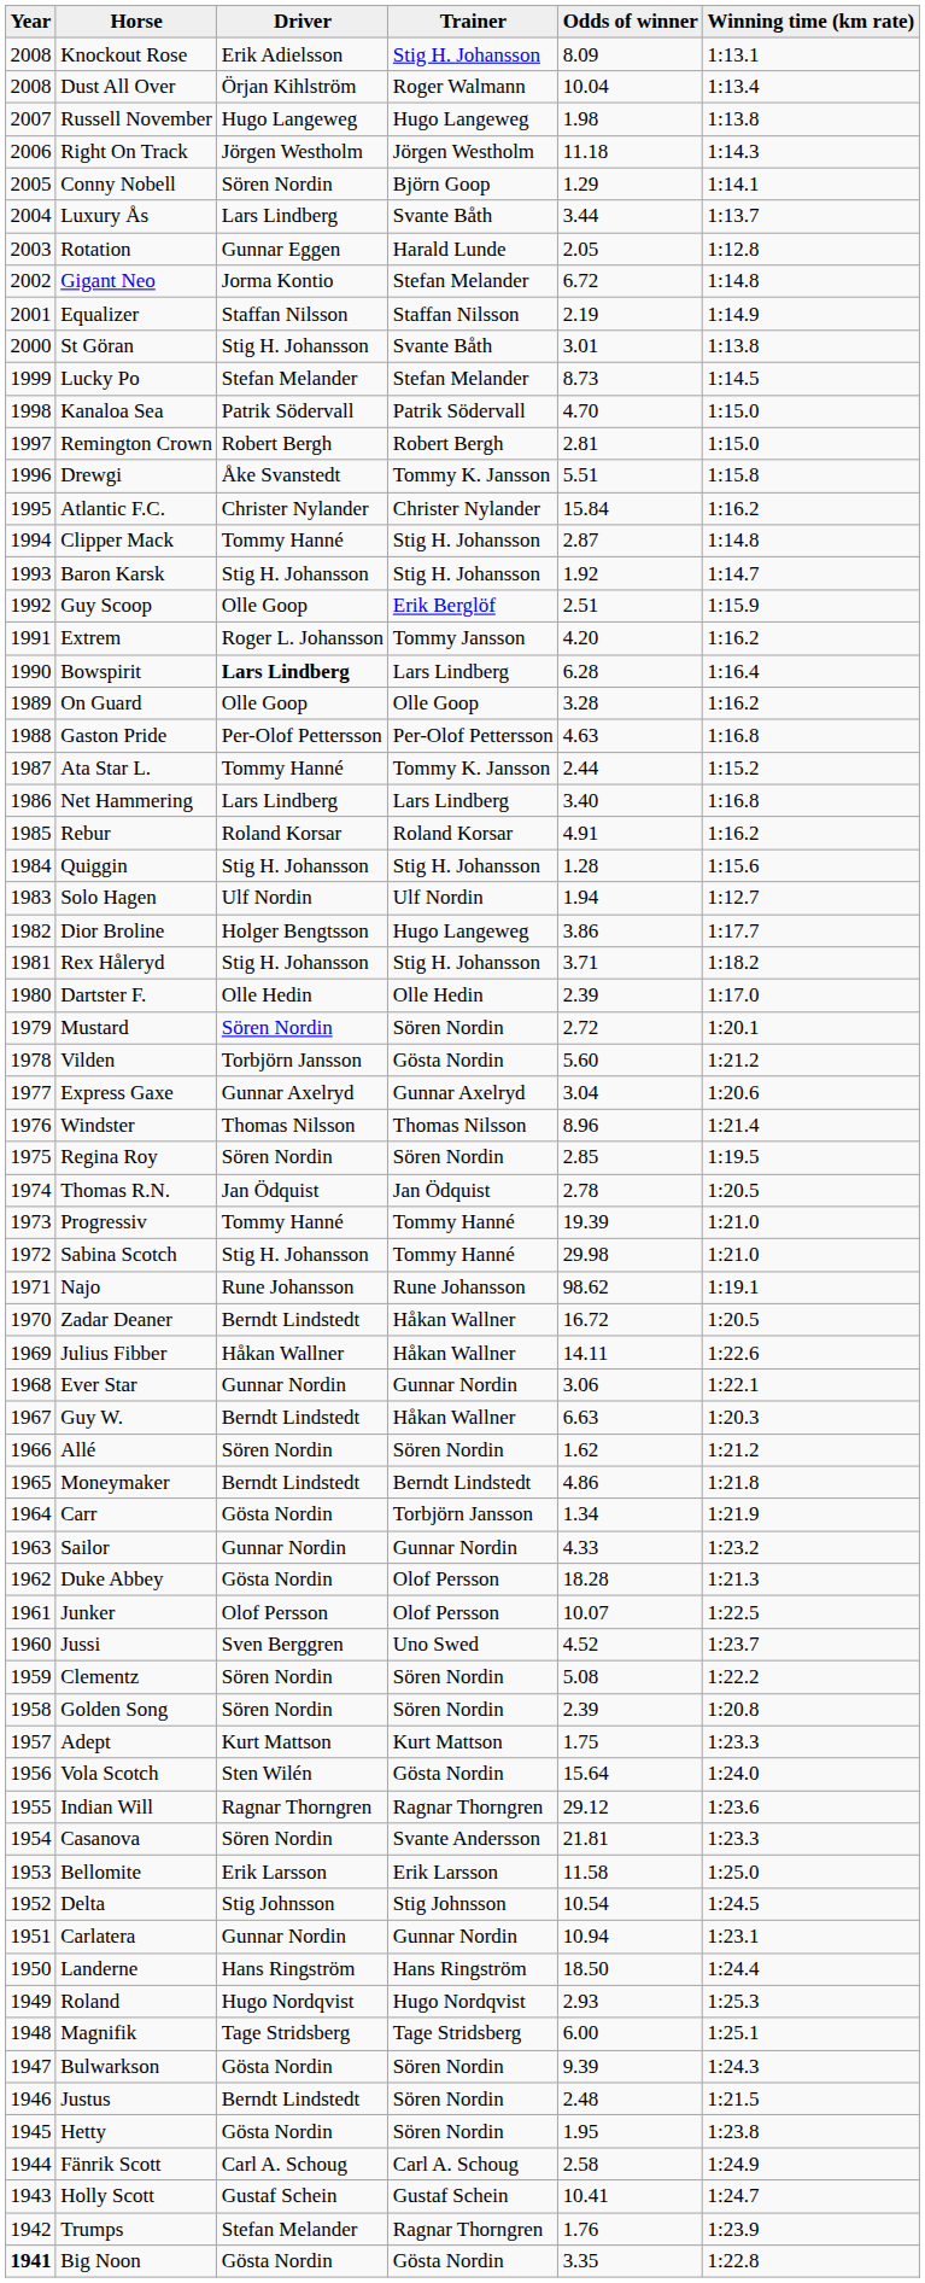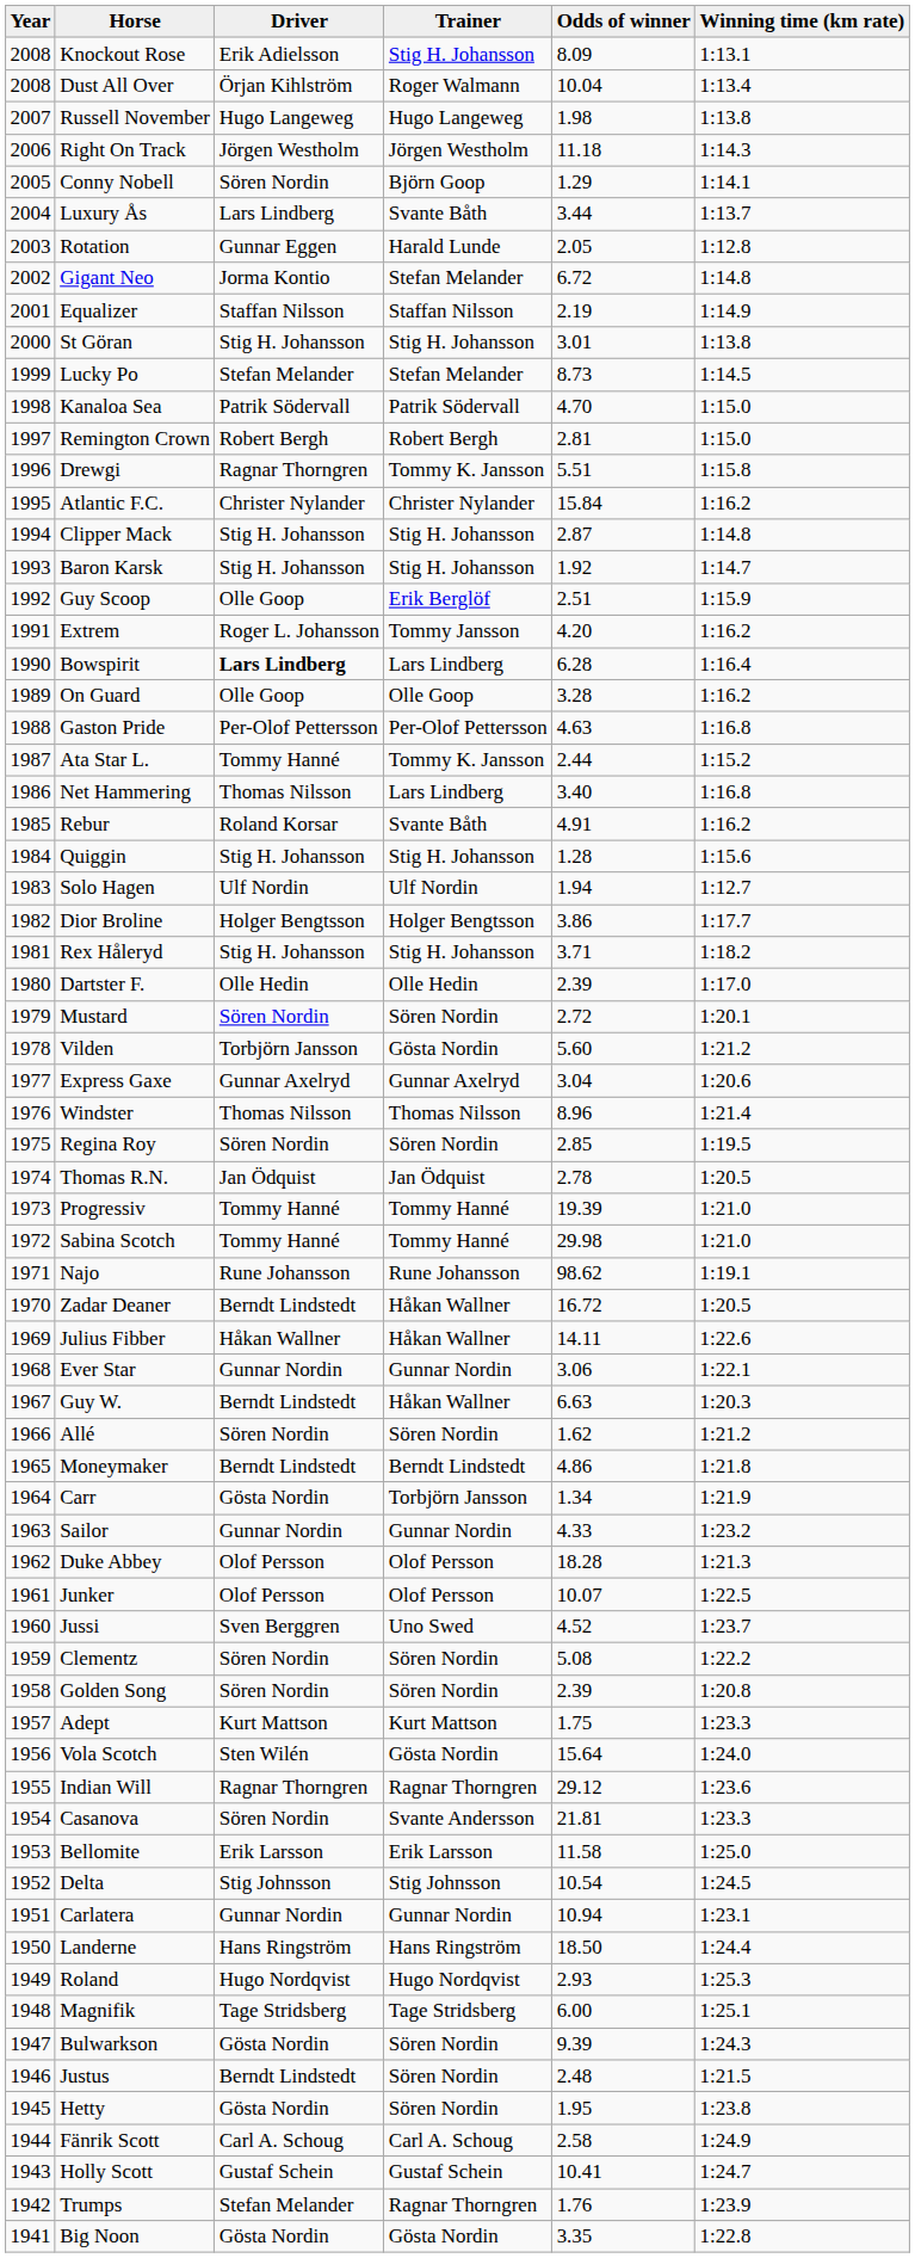St Göran | Trainer: Svante Båth -> Stig H. Johansson
Drewgi | Driver: Åke Svanstedt -> Ragnar Thorngren
Clipper Mack | Driver: Tommy Hanné -> Stig H. Johansson
Net Hammering | Driver: Lars Lindberg -> Thomas Nilsson
Rebur | Trainer: Roland Korsar -> Svante Båth
Dior Broline | Trainer: Hugo Langeweg -> Holger Bengtsson
Sabina Scotch | Driver: Stig H. Johansson -> Tommy Hanné
Duke Abbey | Driver: Gösta Nordin -> Olof Persson
Big Noon | Year: bold -> normal
